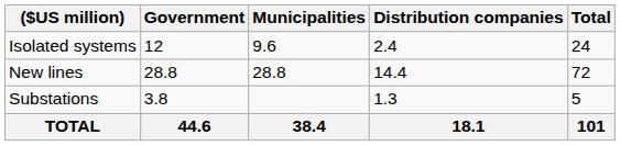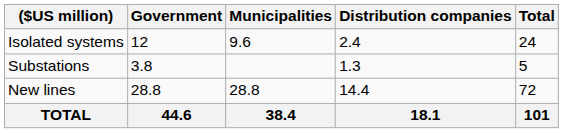rows swapped: New lines <-> Substations
